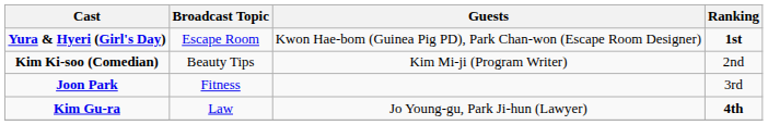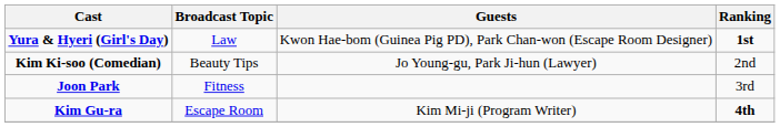Yura & Hyeri (Girl's Day) | Broadcast Topic: Escape Room -> Law
Kim Ki-soo (Comedian) | Guests: Kim Mi-ji (Program Writer) -> Jo Young-gu, Park Ji-hun (Lawyer)
Kim Gu-ra | Broadcast Topic: Law -> Escape Room
Kim Gu-ra | Guests: Jo Young-gu, Park Ji-hun (Lawyer) -> Kim Mi-ji (Program Writer)
